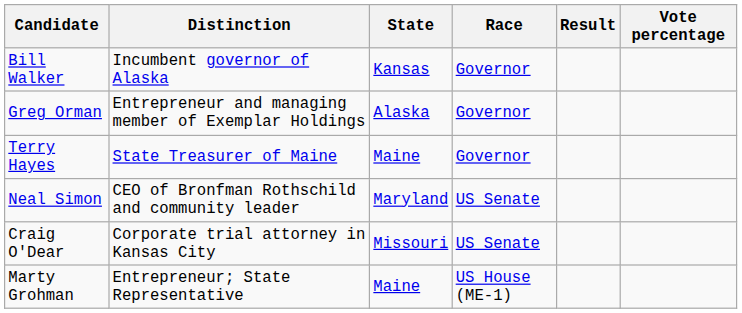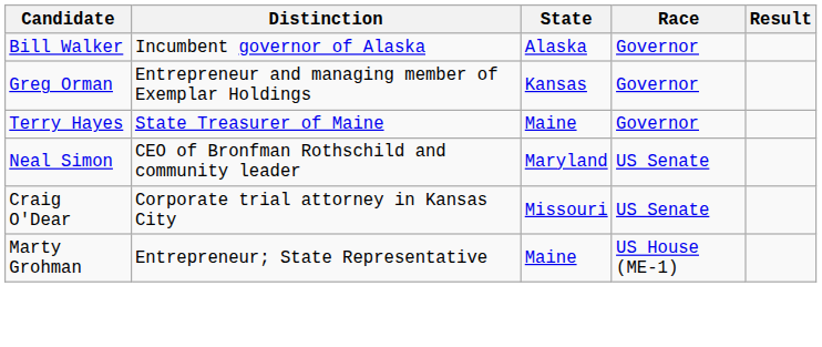- column: Vote percentage
Bill Walker | State: Kansas -> Alaska
Greg Orman | State: Alaska -> Kansas
